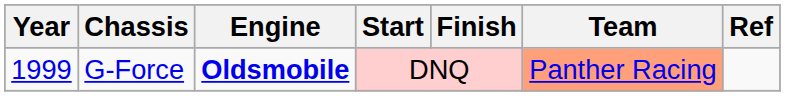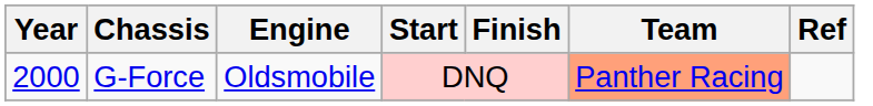G-Force | Year: 1999 -> 2000
G-Force | Engine: bold -> normal
